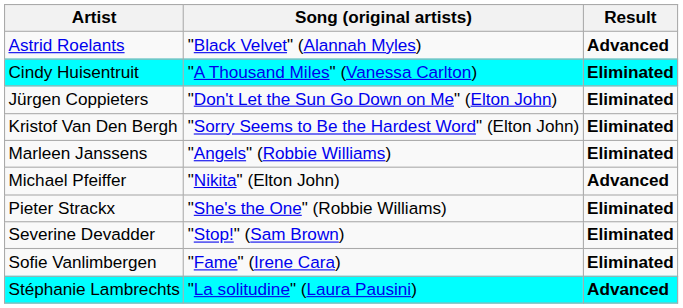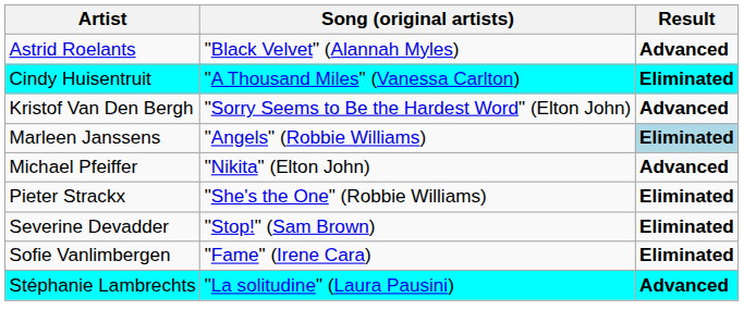- row: Jürgen Coppieters | "Don't Let the Sun Go Down on Me" (Elton John) | Eliminated
Kristof Van Den Bergh | Result: Eliminated -> Advanced
Marleen Janssens | Result: no background -> lightblue background
